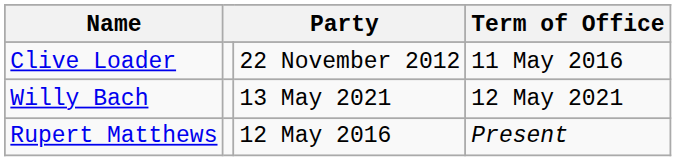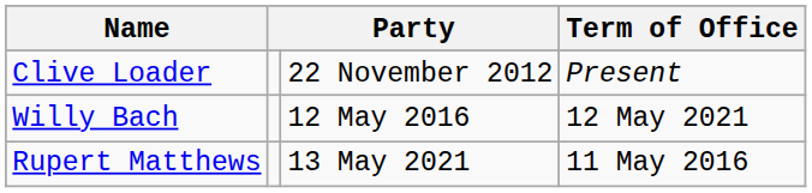Clive Loader | column 4: 11 May 2016 -> Present
Willy Bach | column 3: 13 May 2021 -> 12 May 2016
Rupert Matthews | column 3: 12 May 2016 -> 13 May 2021
Rupert Matthews | column 4: Present -> 11 May 2016
